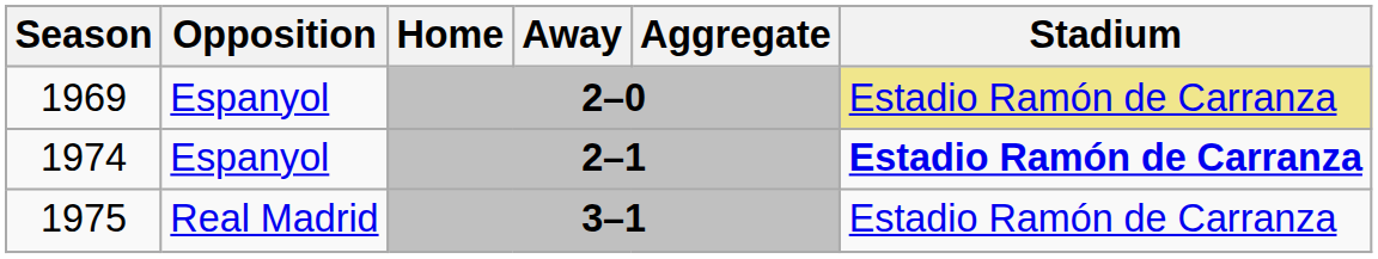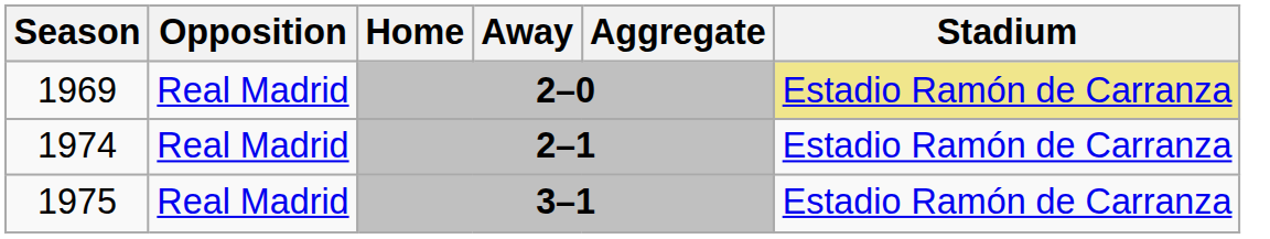1969 | Opposition: Espanyol -> Real Madrid
1974 | Opposition: Espanyol -> Real Madrid
1974 | Stadium: bold -> normal
